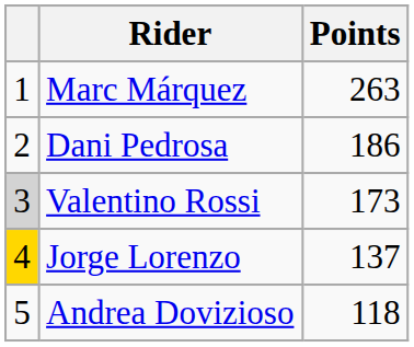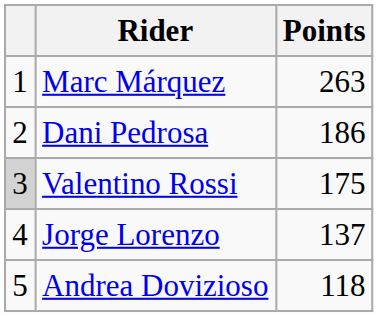Valentino Rossi | Points: 173 -> 175
Jorge Lorenzo | column 1: gold background -> no background
